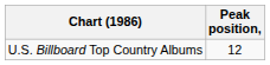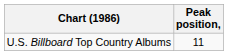U.S. Billboard Top Country Albums | Peak position,: 12 -> 11
